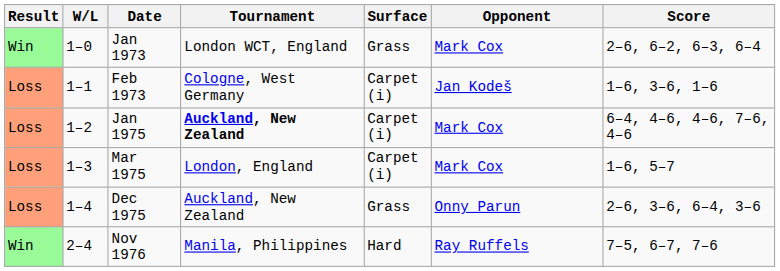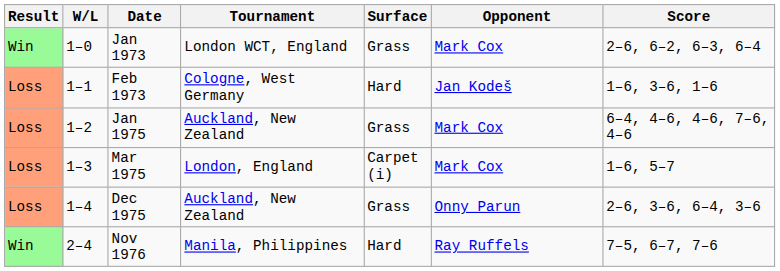Feb 1973 | Surface: Carpet (i) -> Hard
Jan 1975 | Tournament: bold -> normal
Jan 1975 | Surface: Carpet (i) -> Grass
